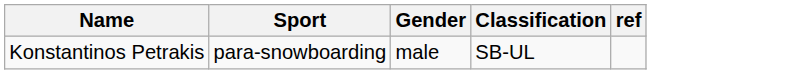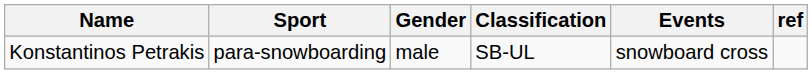+ column: Events | snowboard cross
